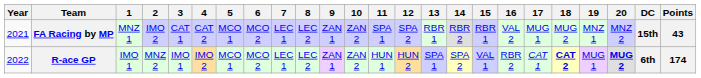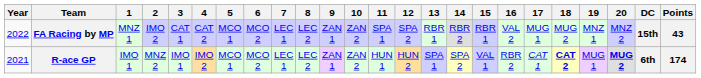FA Racing by MP | Year: 2021 -> 2022
R-ace GP | Year: 2022 -> 2021
